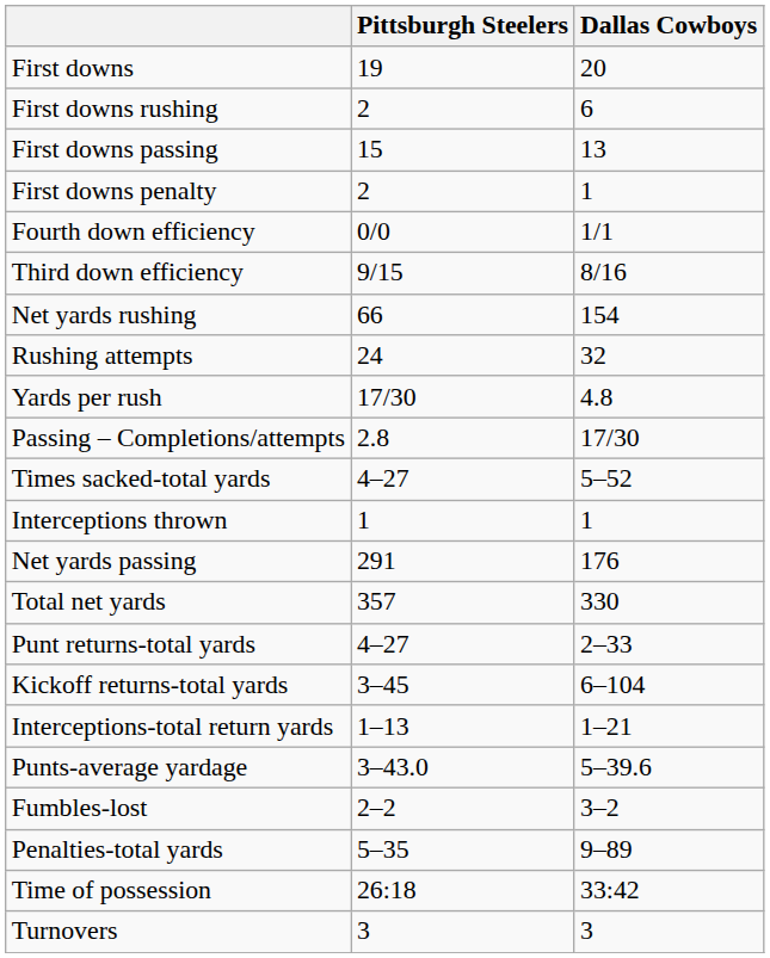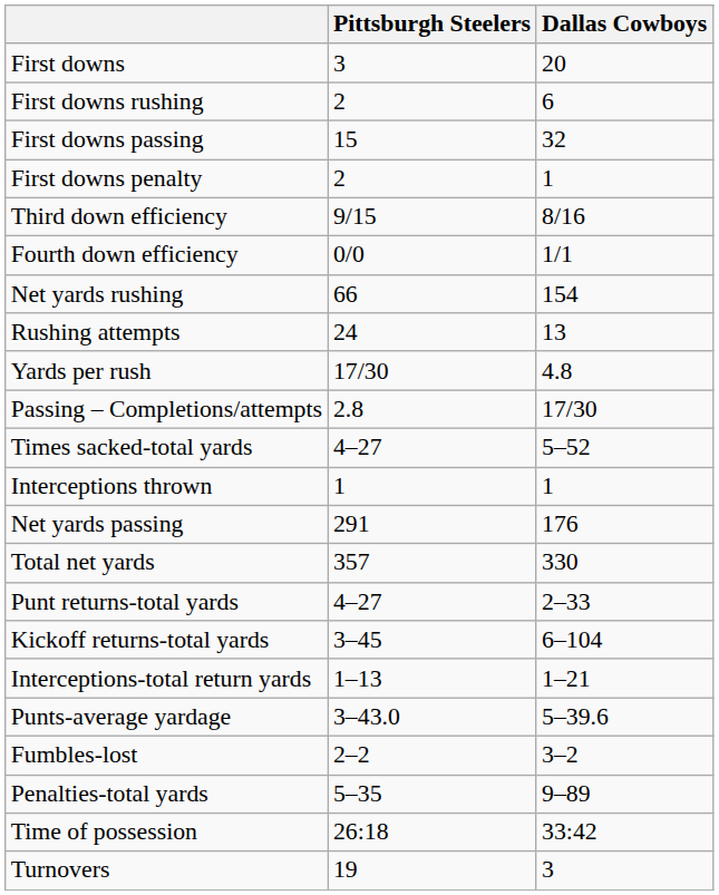First downs | Pittsburgh Steelers: 19 -> 3
First downs passing | Dallas Cowboys: 13 -> 32
rows swapped: Third down efficiency <-> Fourth down efficiency
Rushing attempts | Dallas Cowboys: 32 -> 13
Turnovers | Pittsburgh Steelers: 3 -> 19
